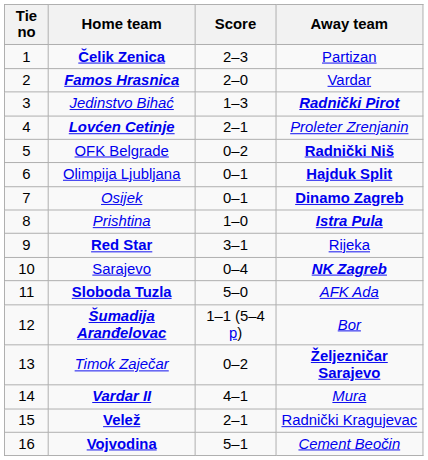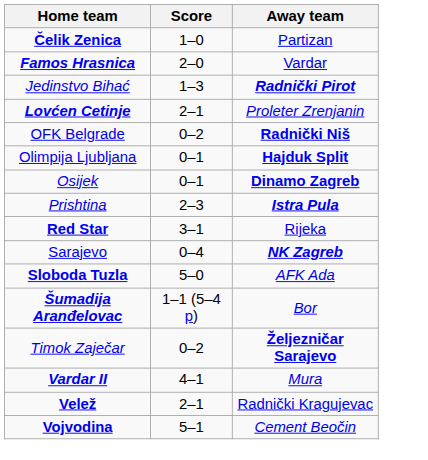- column: Tie no | 1 | 2 | 3 | 4 | 5 | 6 | 7 | 8 | 9 | 10 | 11 | 12 | 13 | 14 | 15 | 16
Čelik Zenica | Score: 2–3 -> 1–0
Prishtina | Score: 1–0 -> 2–3
